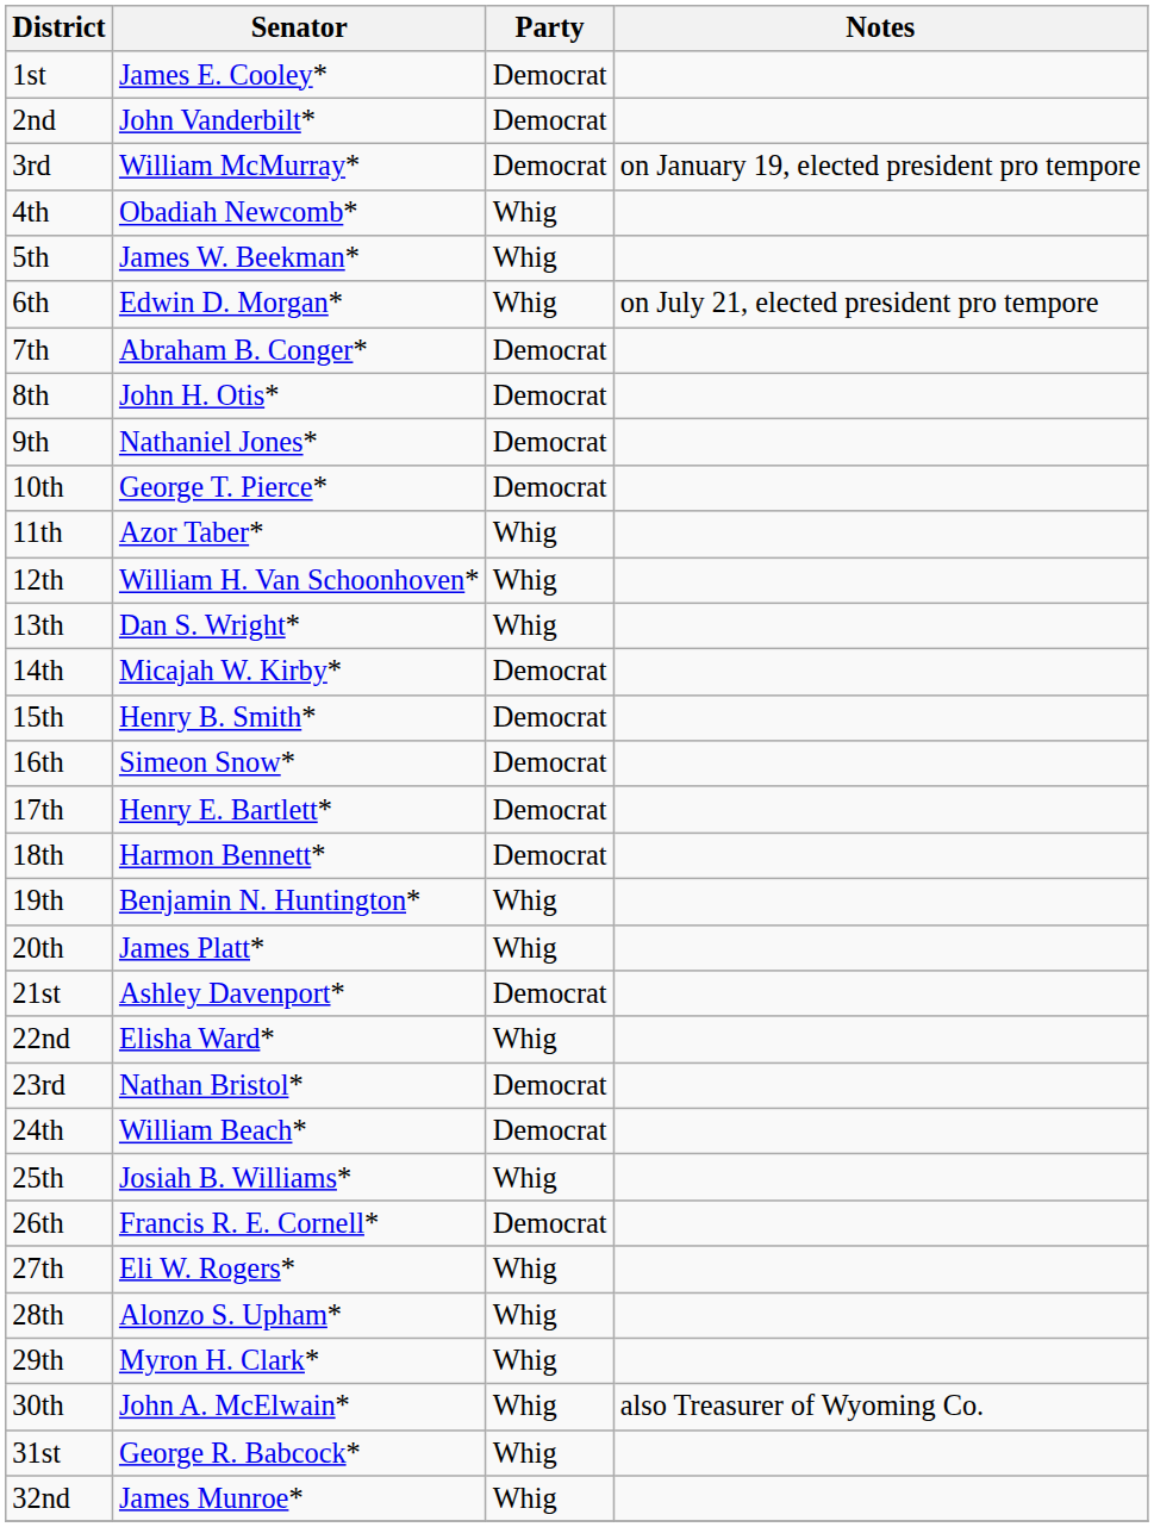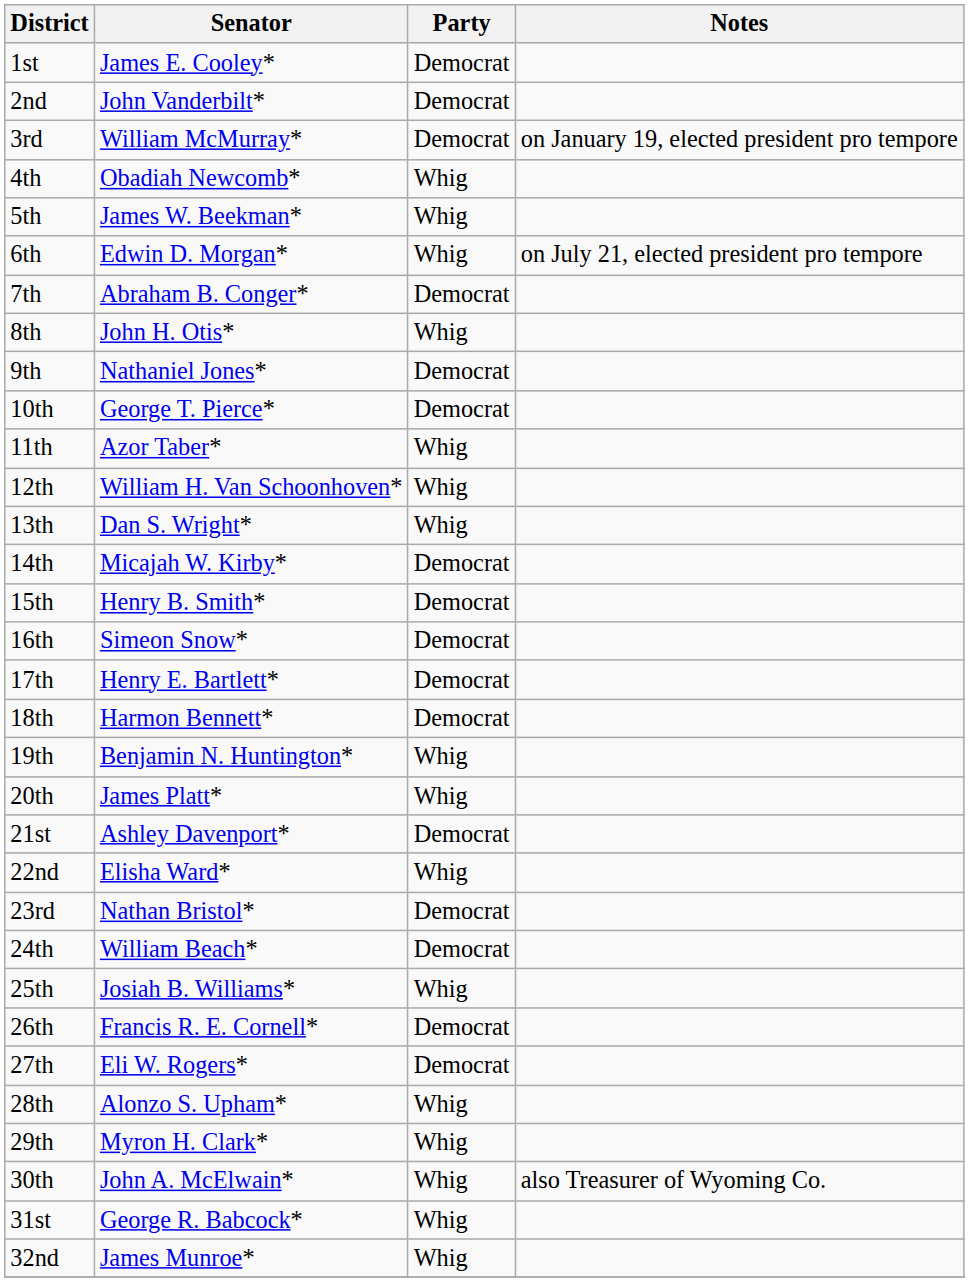8th | Party: Democrat -> Whig
27th | Party: Whig -> Democrat
